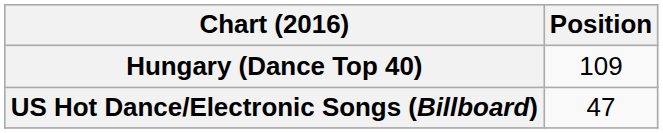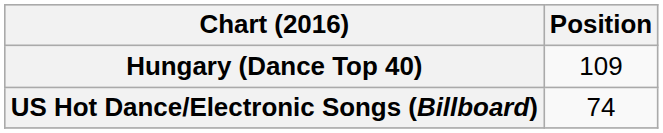US Hot Dance/Electronic Songs (Billboard) | Position: 47 -> 74
